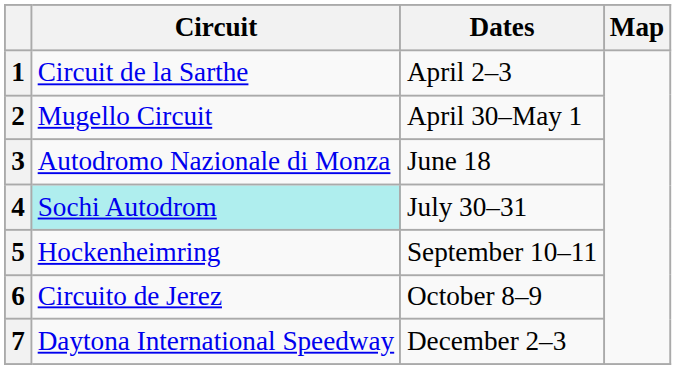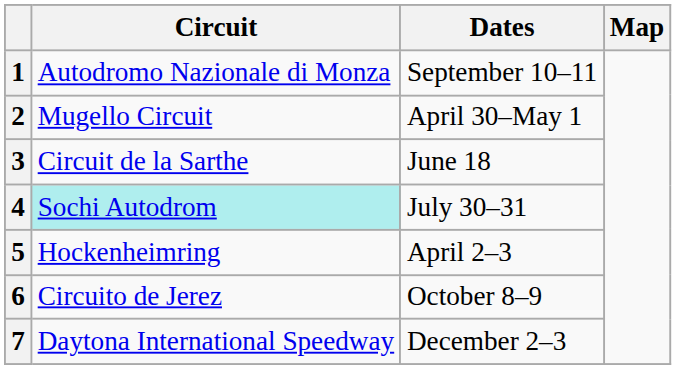1 | Circuit: Circuit de la Sarthe -> Autodromo Nazionale di Monza
1 | Dates: April 2–3 -> September 10–11
3 | Circuit: Autodromo Nazionale di Monza -> Circuit de la Sarthe
5 | Dates: September 10–11 -> April 2–3
